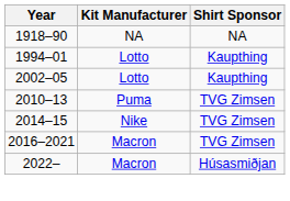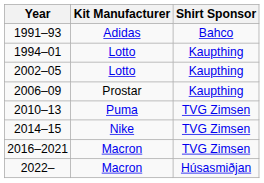- row: 1918–90 | NA | NA
+ row: 1991–93 | Adidas | Bahco
+ row: 2006–09 | Prostar | Kaupthing
